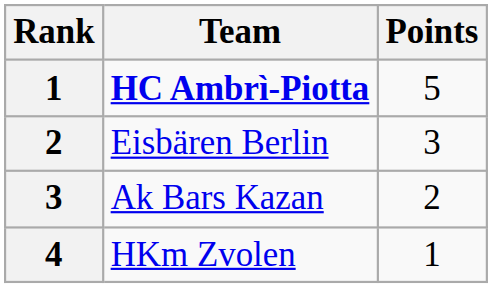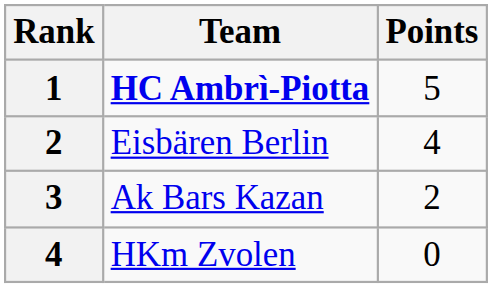Eisbären Berlin | Points: 3 -> 4
HKm Zvolen | Points: 1 -> 0
